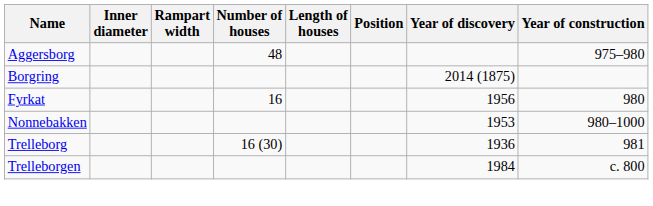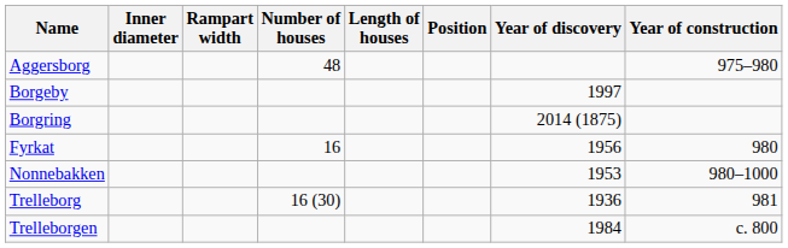+ row: Borgeby | 1997
